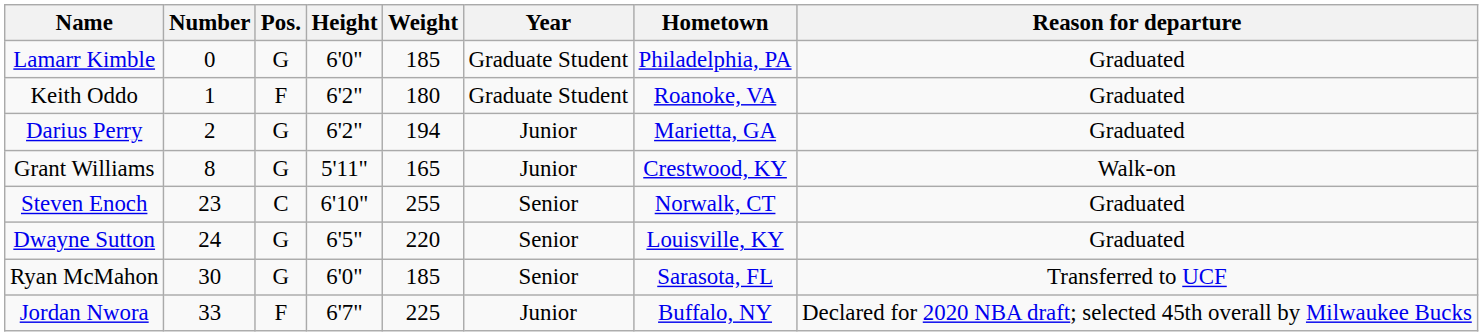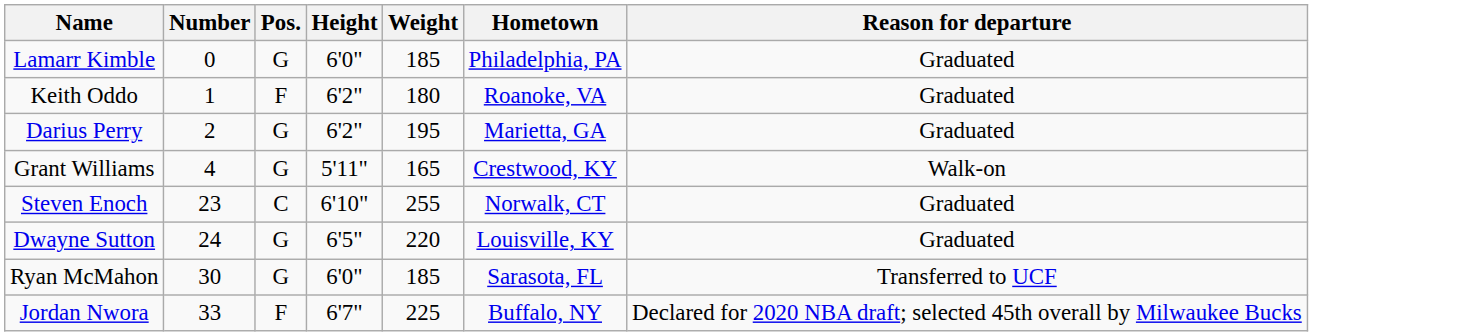- column: Year | Graduate Student | Graduate Student | Junior | Junior | Senior | Senior | Senior | Junior
Darius Perry | Weight: 194 -> 195
Grant Williams | Number: 8 -> 4
